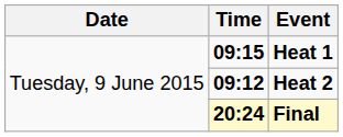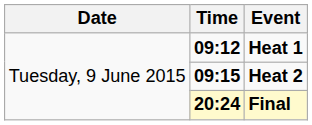Heat 1 | Time: 09:15 -> 09:12
Heat 2 | Time: 09:12 -> 09:15
